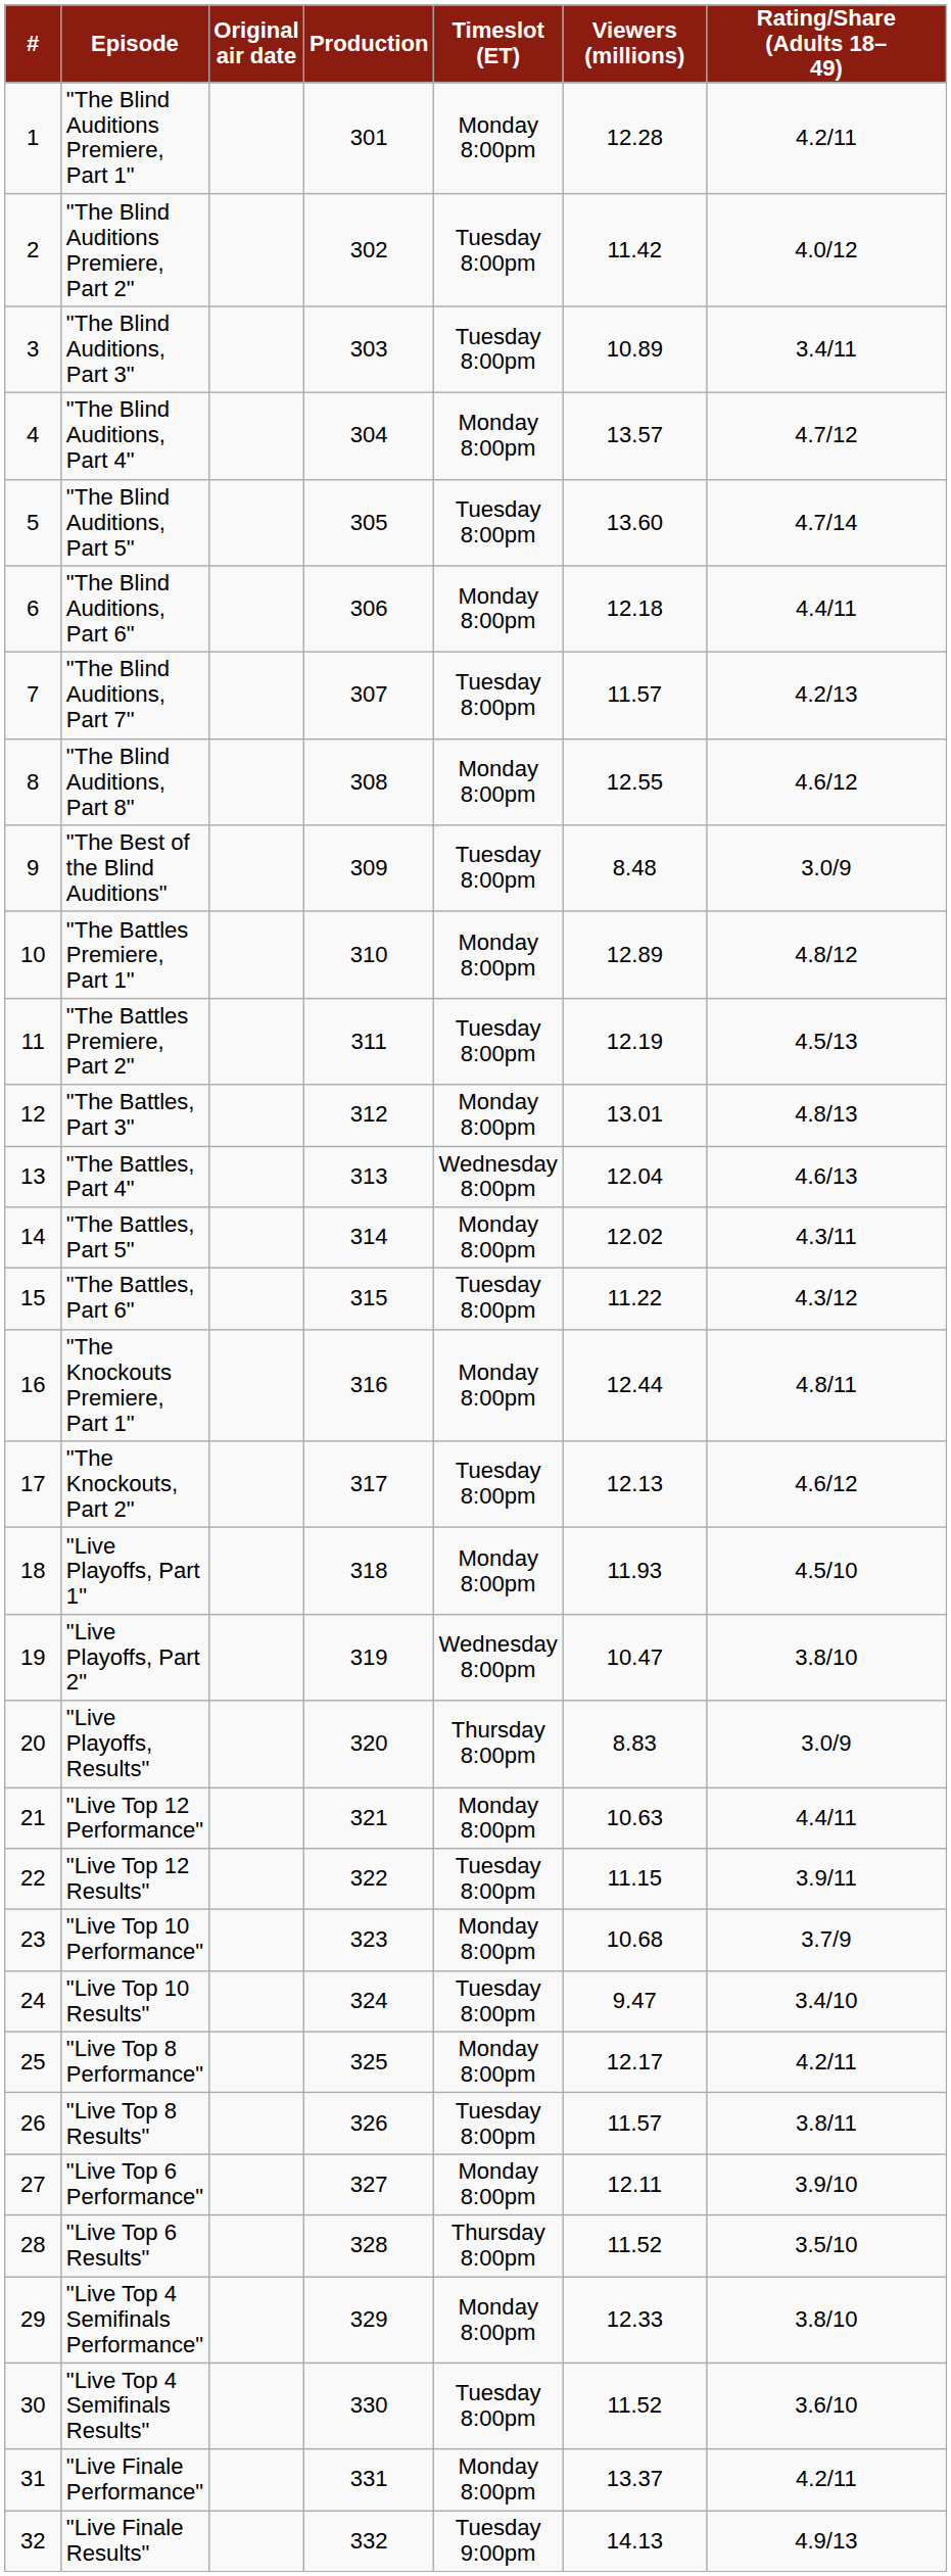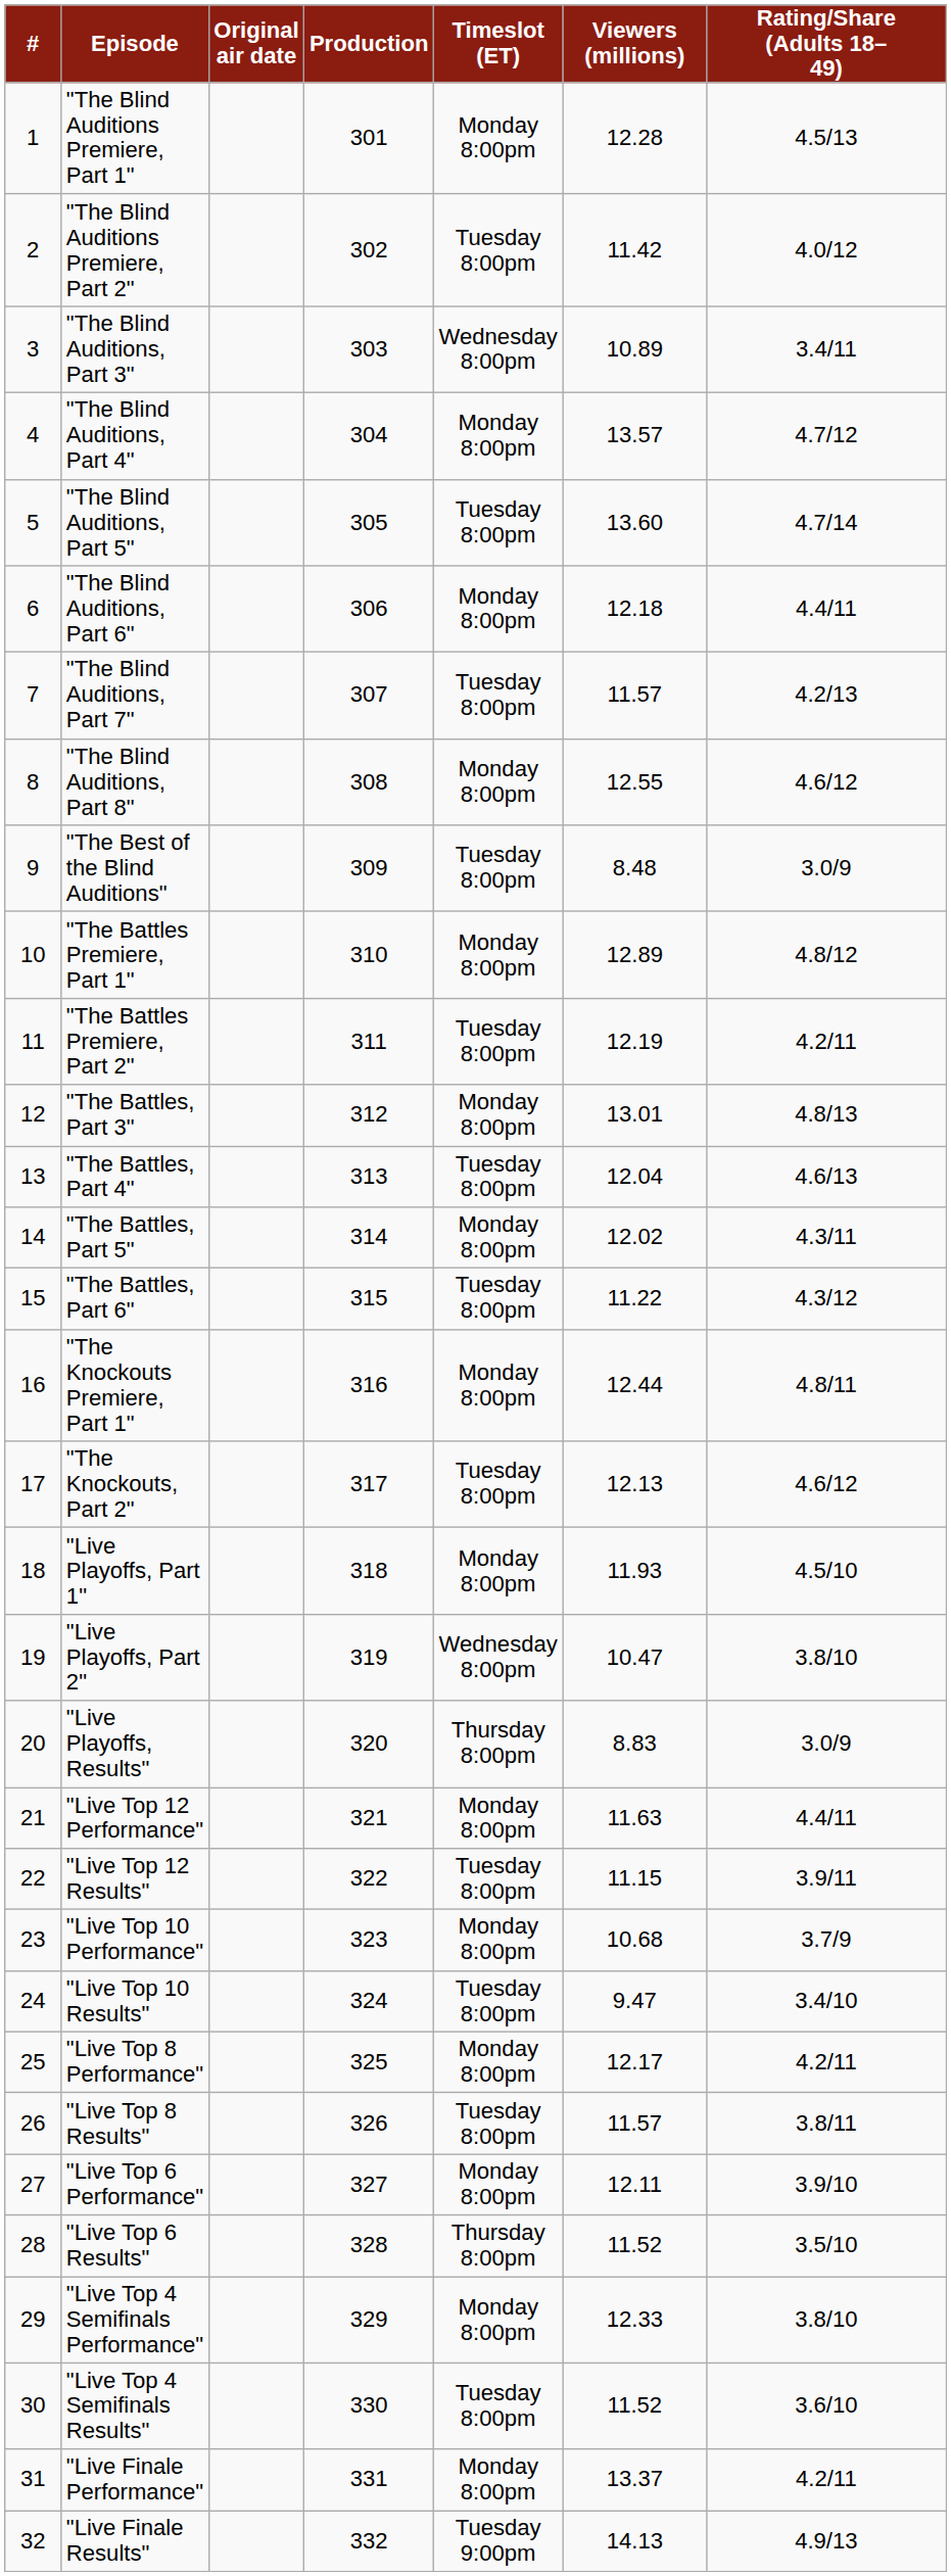"The Blind Auditions Premiere, Part 1" | Rating/Share (Adults 18–49): 4.2/11 -> 4.5/13
"The Blind Auditions, Part 3" | Timeslot (ET): Tuesday 8:00pm -> Wednesday 8:00pm
"The Battles Premiere, Part 2" | Rating/Share (Adults 18–49): 4.5/13 -> 4.2/11
"The Battles, Part 4" | Timeslot (ET): Wednesday 8:00pm -> Tuesday 8:00pm
"Live Top 12 Performance" | Viewers (millions): 10.63 -> 11.63
